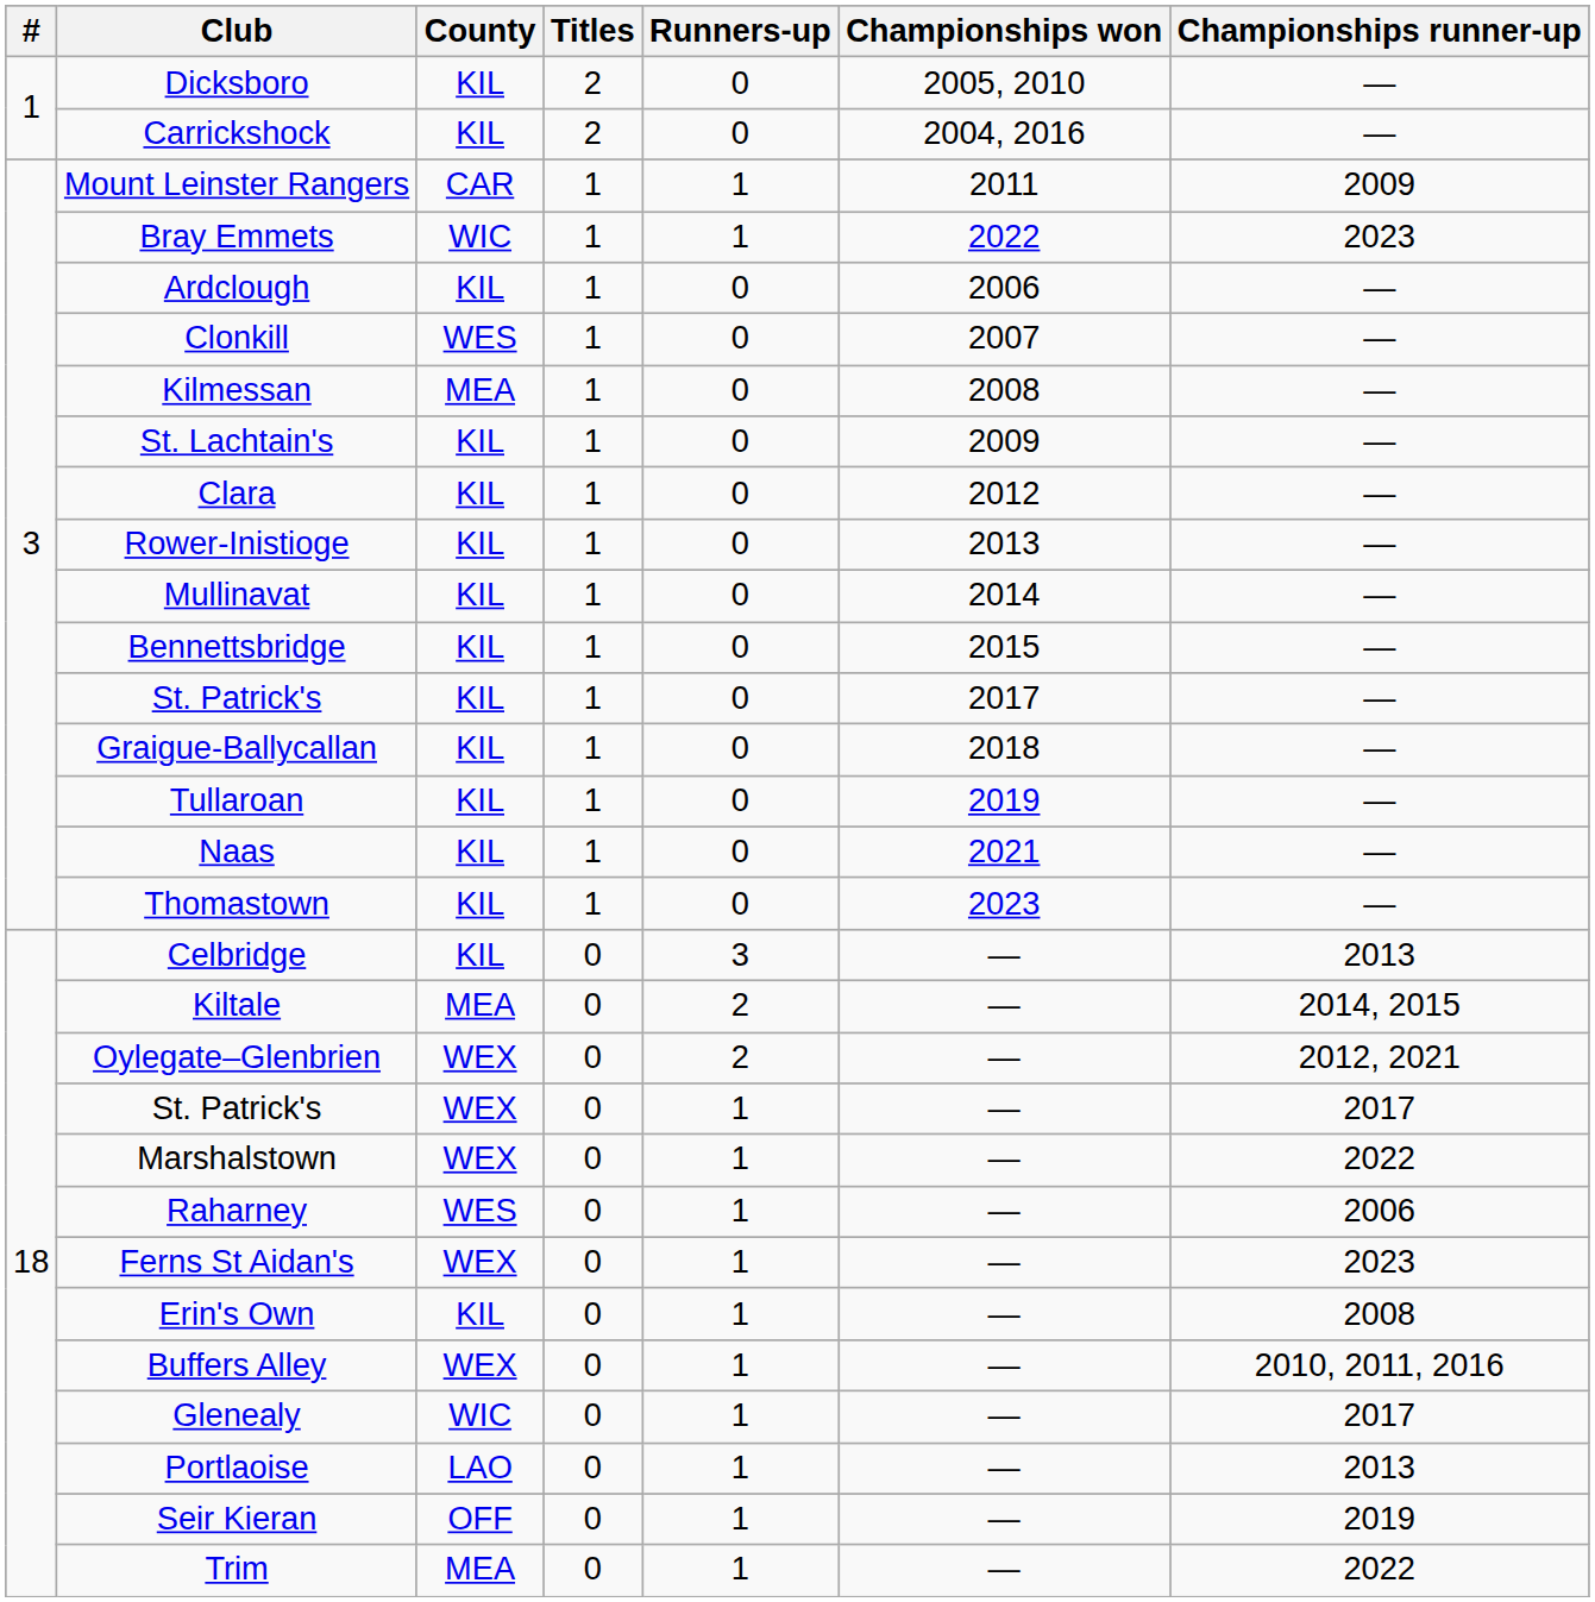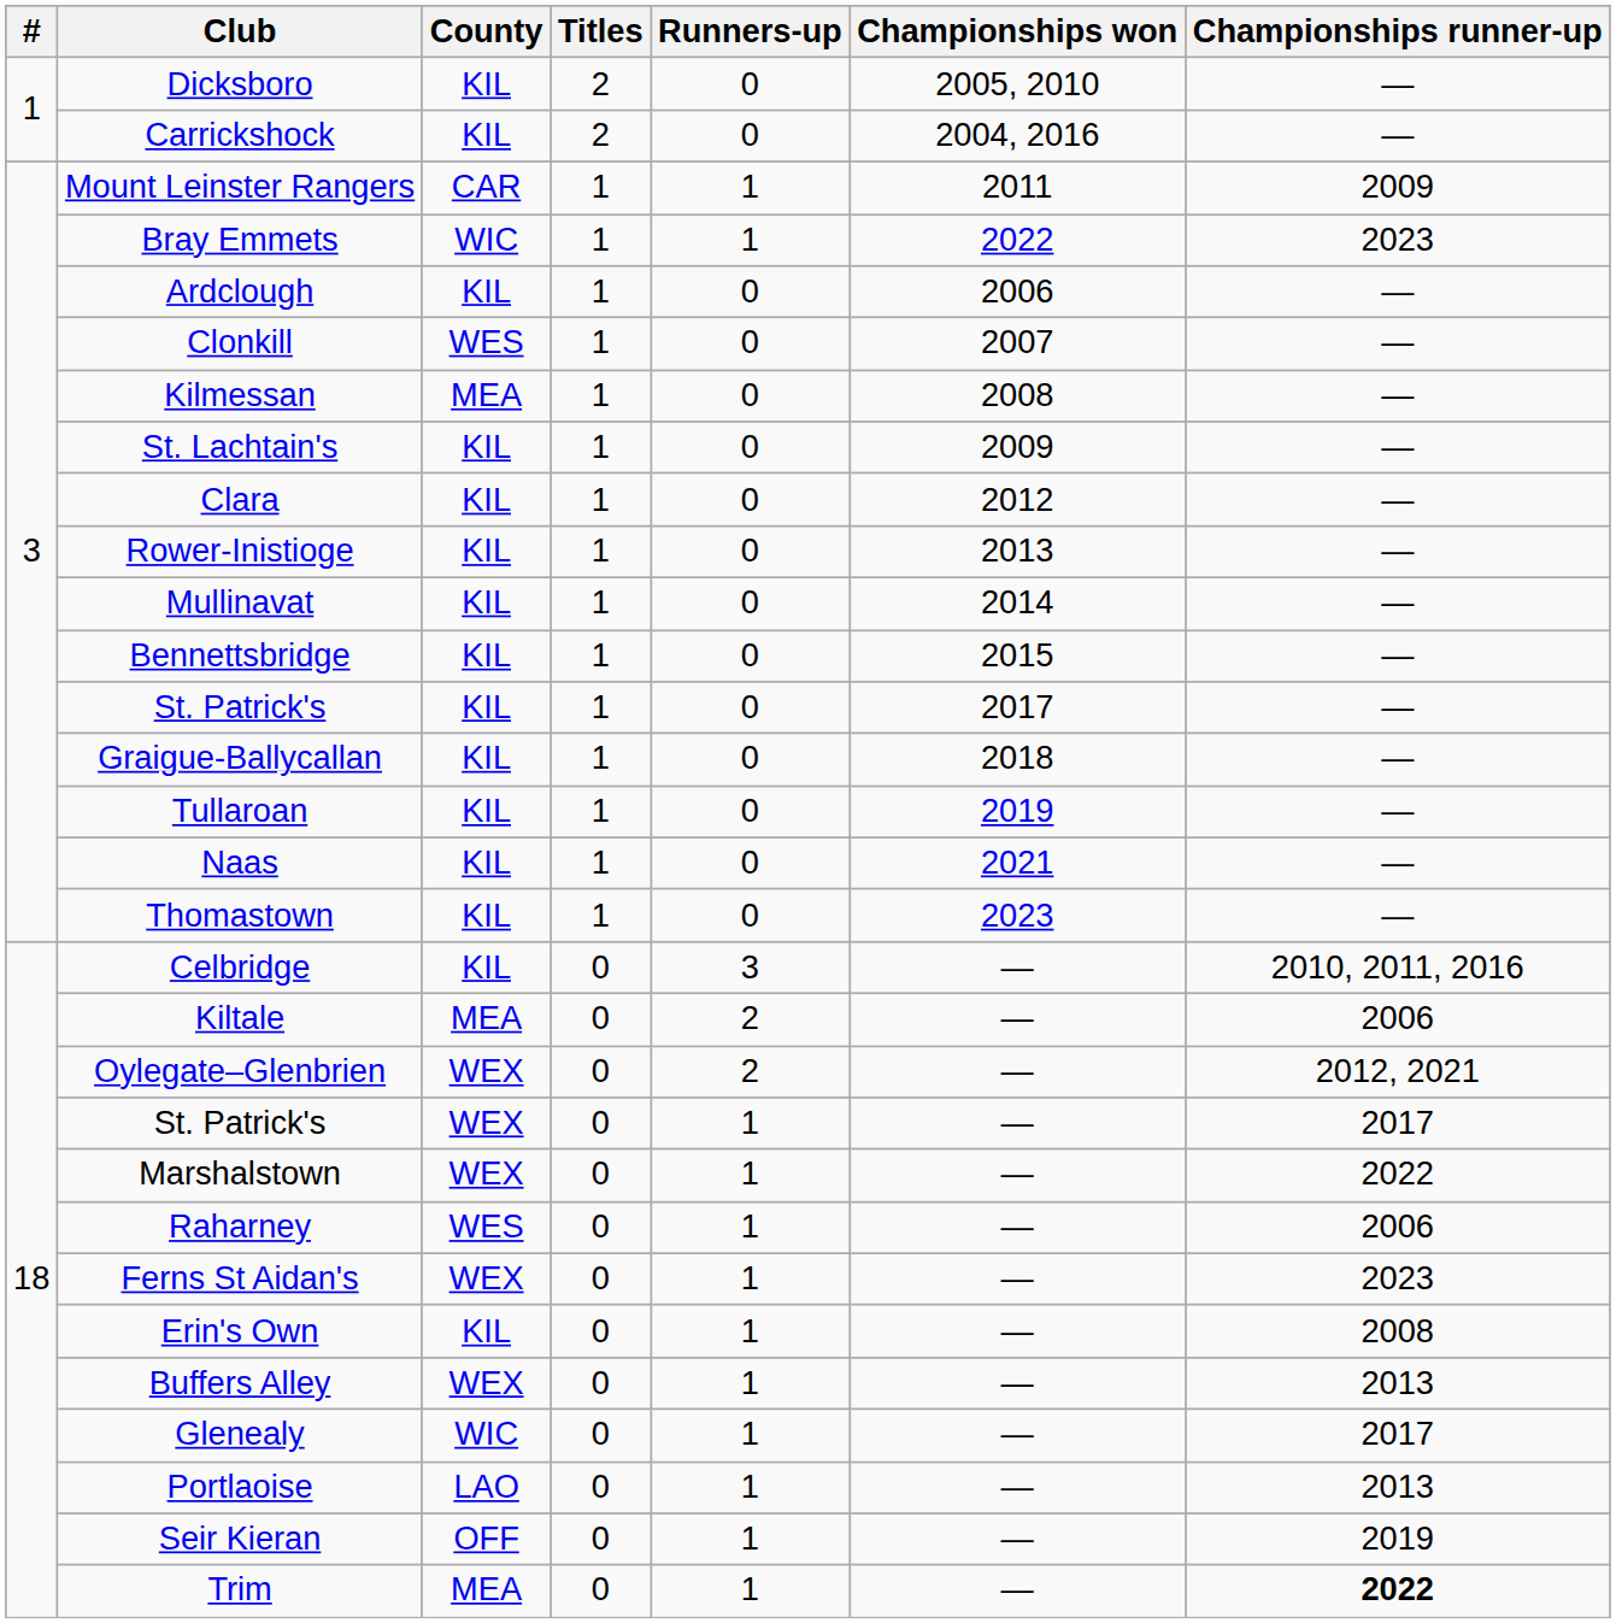Celbridge | Championships runner-up: 2013 -> 2010, 2011, 2016
Kiltale | Championships runner-up: 2014, 2015 -> 2006
Buffers Alley | Championships runner-up: 2010, 2011, 2016 -> 2013
Trim | Championships runner-up: normal -> bold
